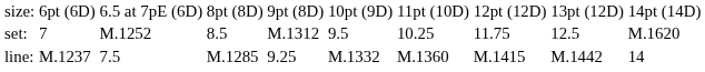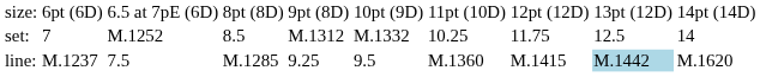set: | column 6: 9.5 -> M.1332
set: | column 10: M.1620 -> 14
line: | column 6: M.1332 -> 9.5
line: | column 9: no background -> lightblue background
line: | column 10: 14 -> M.1620
